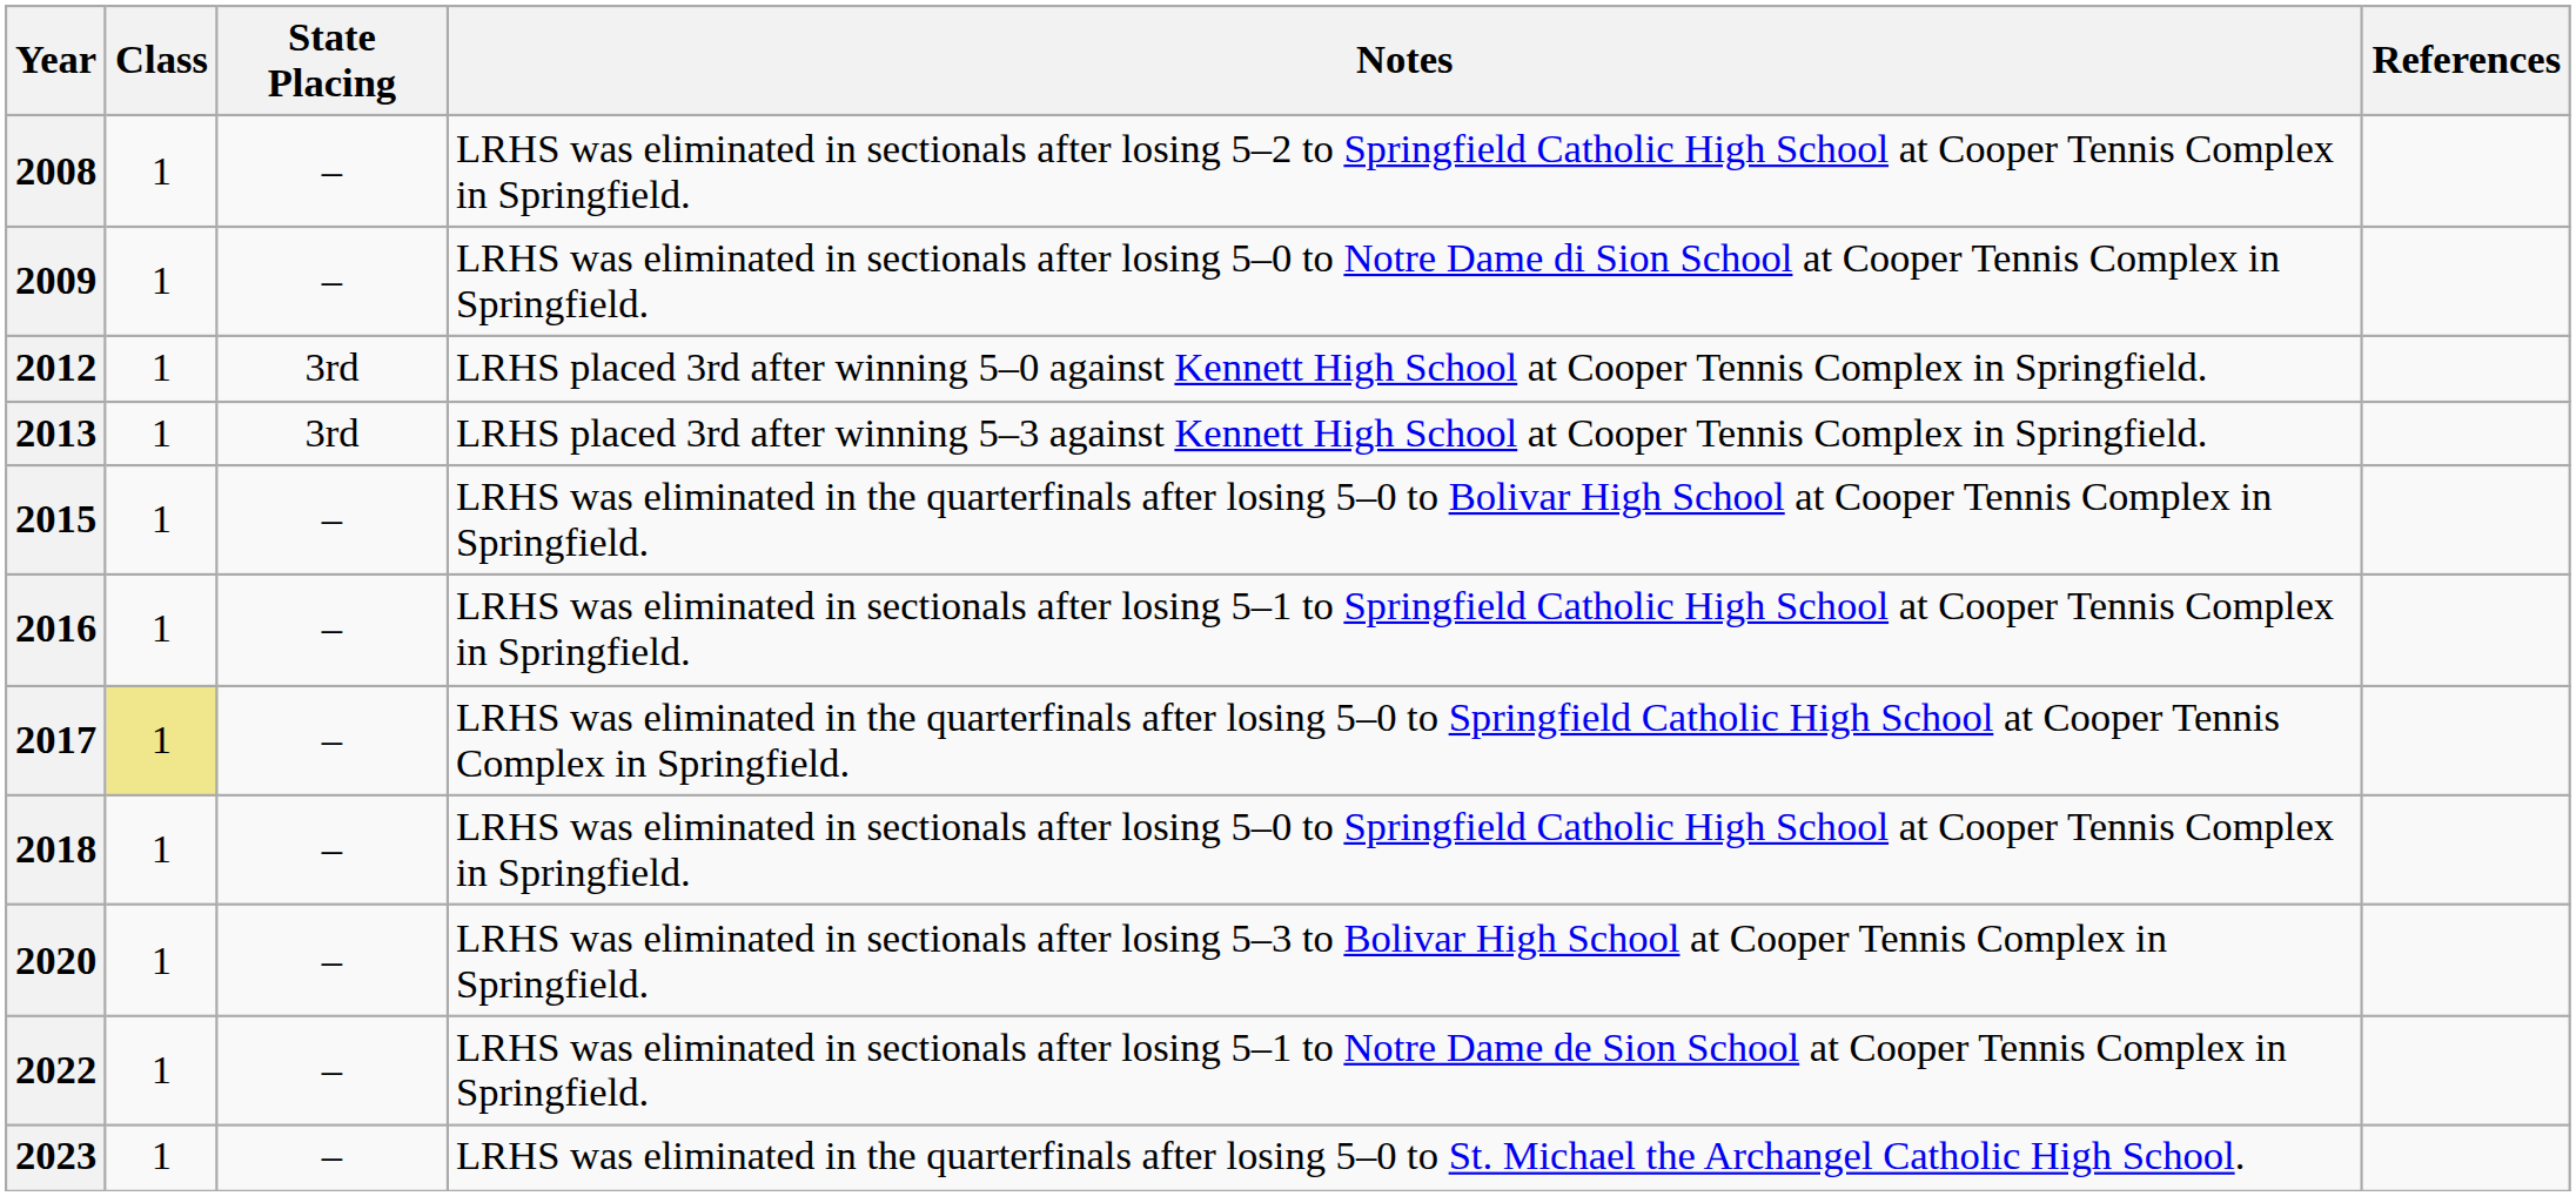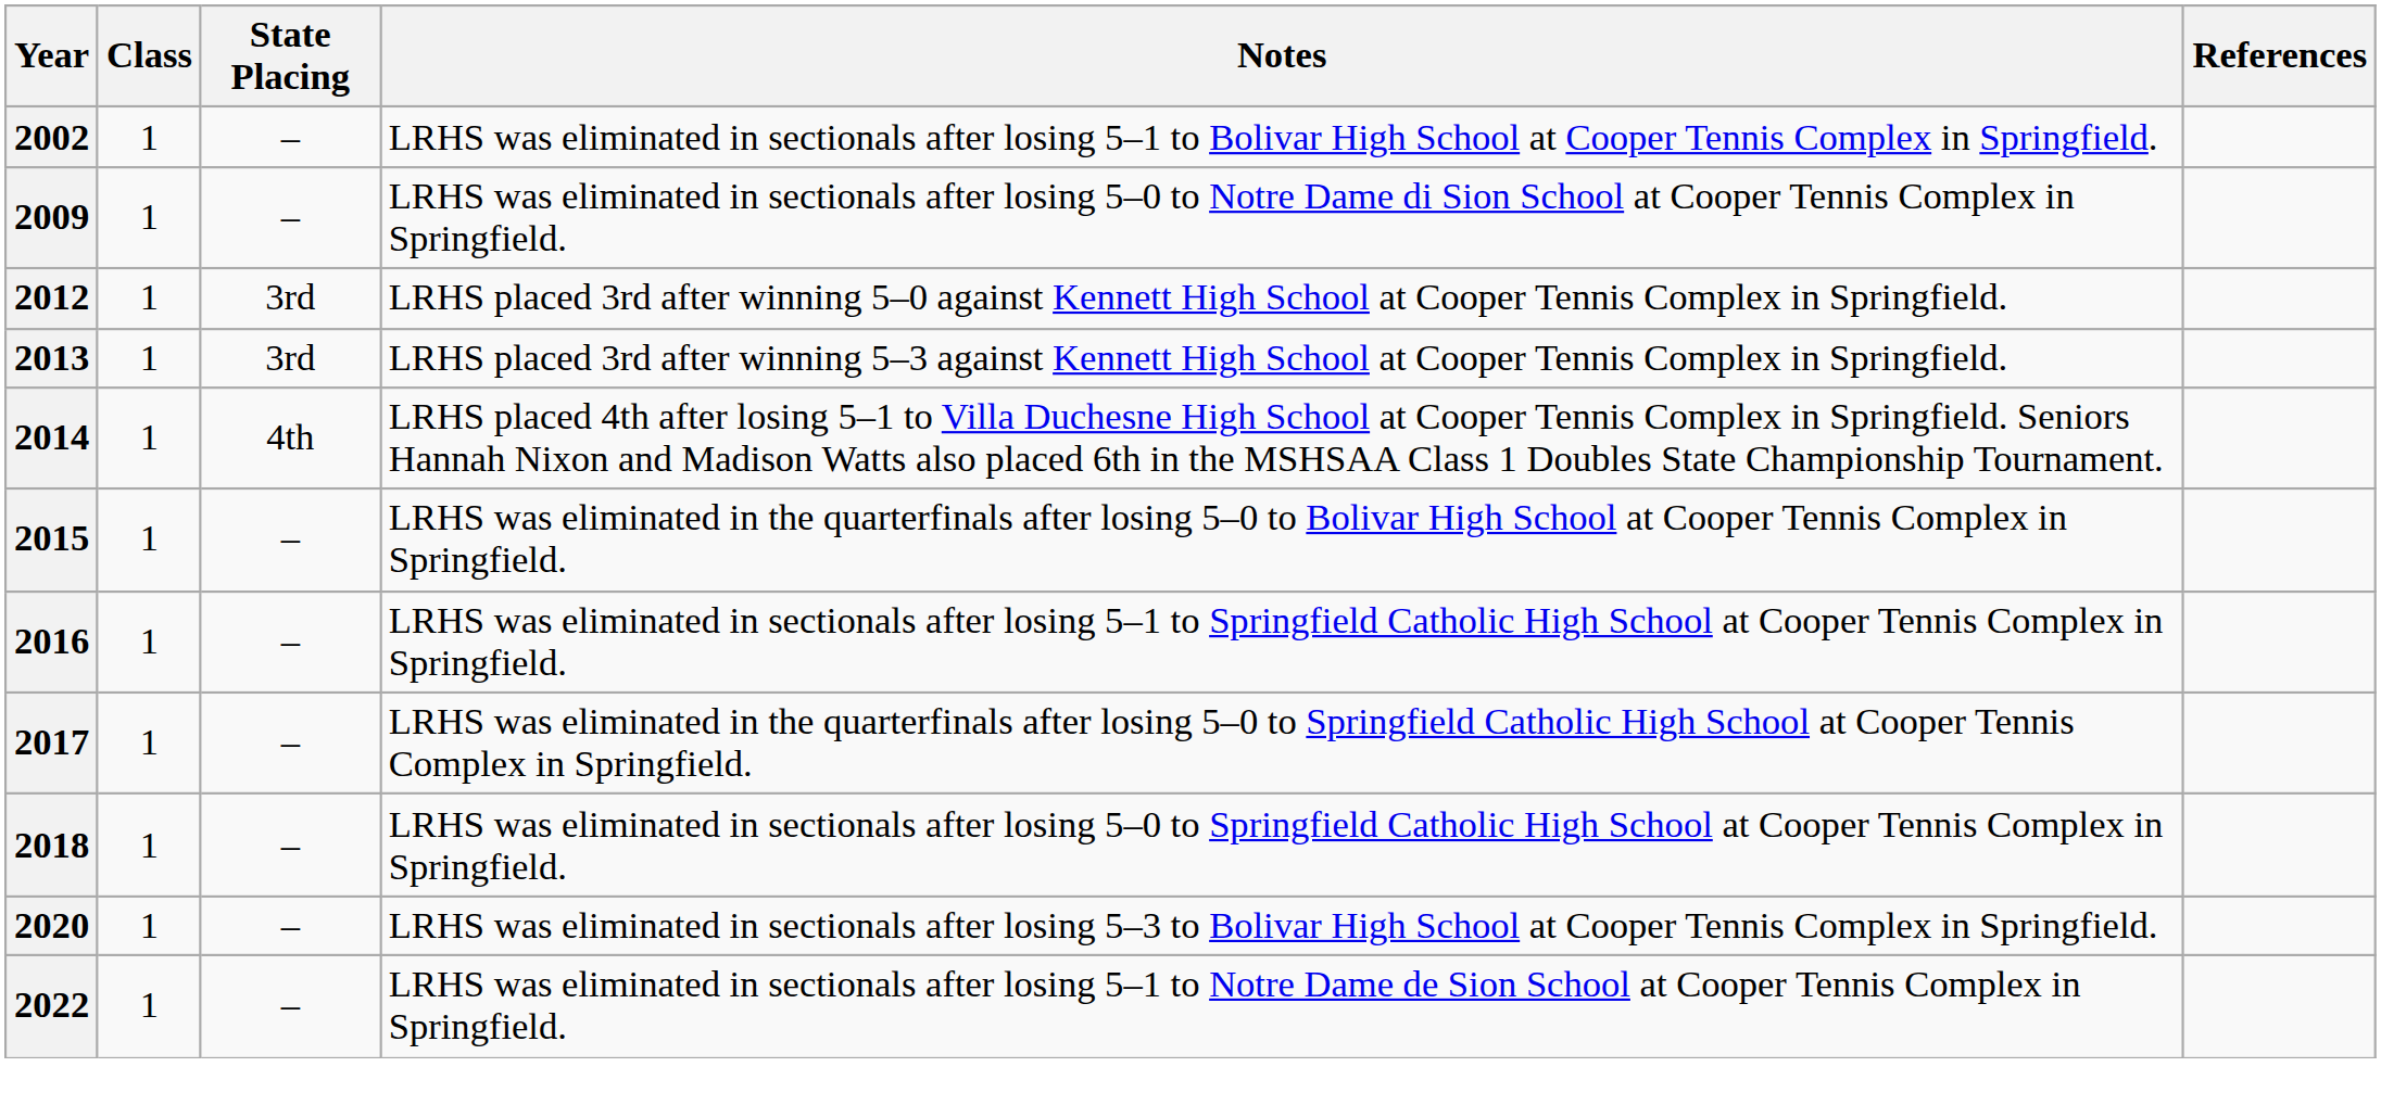+ row: 2002 | 1 | – | LRHS was eliminated in sectionals after losing 5–1 to Bolivar High School at Cooper Tennis Complex in Springfield.
- row: 2008 | 1 | – | LRHS was eliminated in sectionals after losing 5–2 to Springfield Catholic High School at Cooper Tennis Complex in Springfield.
+ row: 2014 | 1 | 4th | LRHS placed 4th after losing 5–1 to Villa Duchesne High School at Cooper Tennis Complex in Springfield. Seniors Hannah Nixon and Madison Watts also placed 6th in the MSHSAA Class 1 Doubles State Championship Tournament.
2017 | Class: khaki background -> no background
- row: 2023 | 1 | – | LRHS was eliminated in the quarterfinals after losing 5–0 to St. Michael the Archangel Catholic High School.
